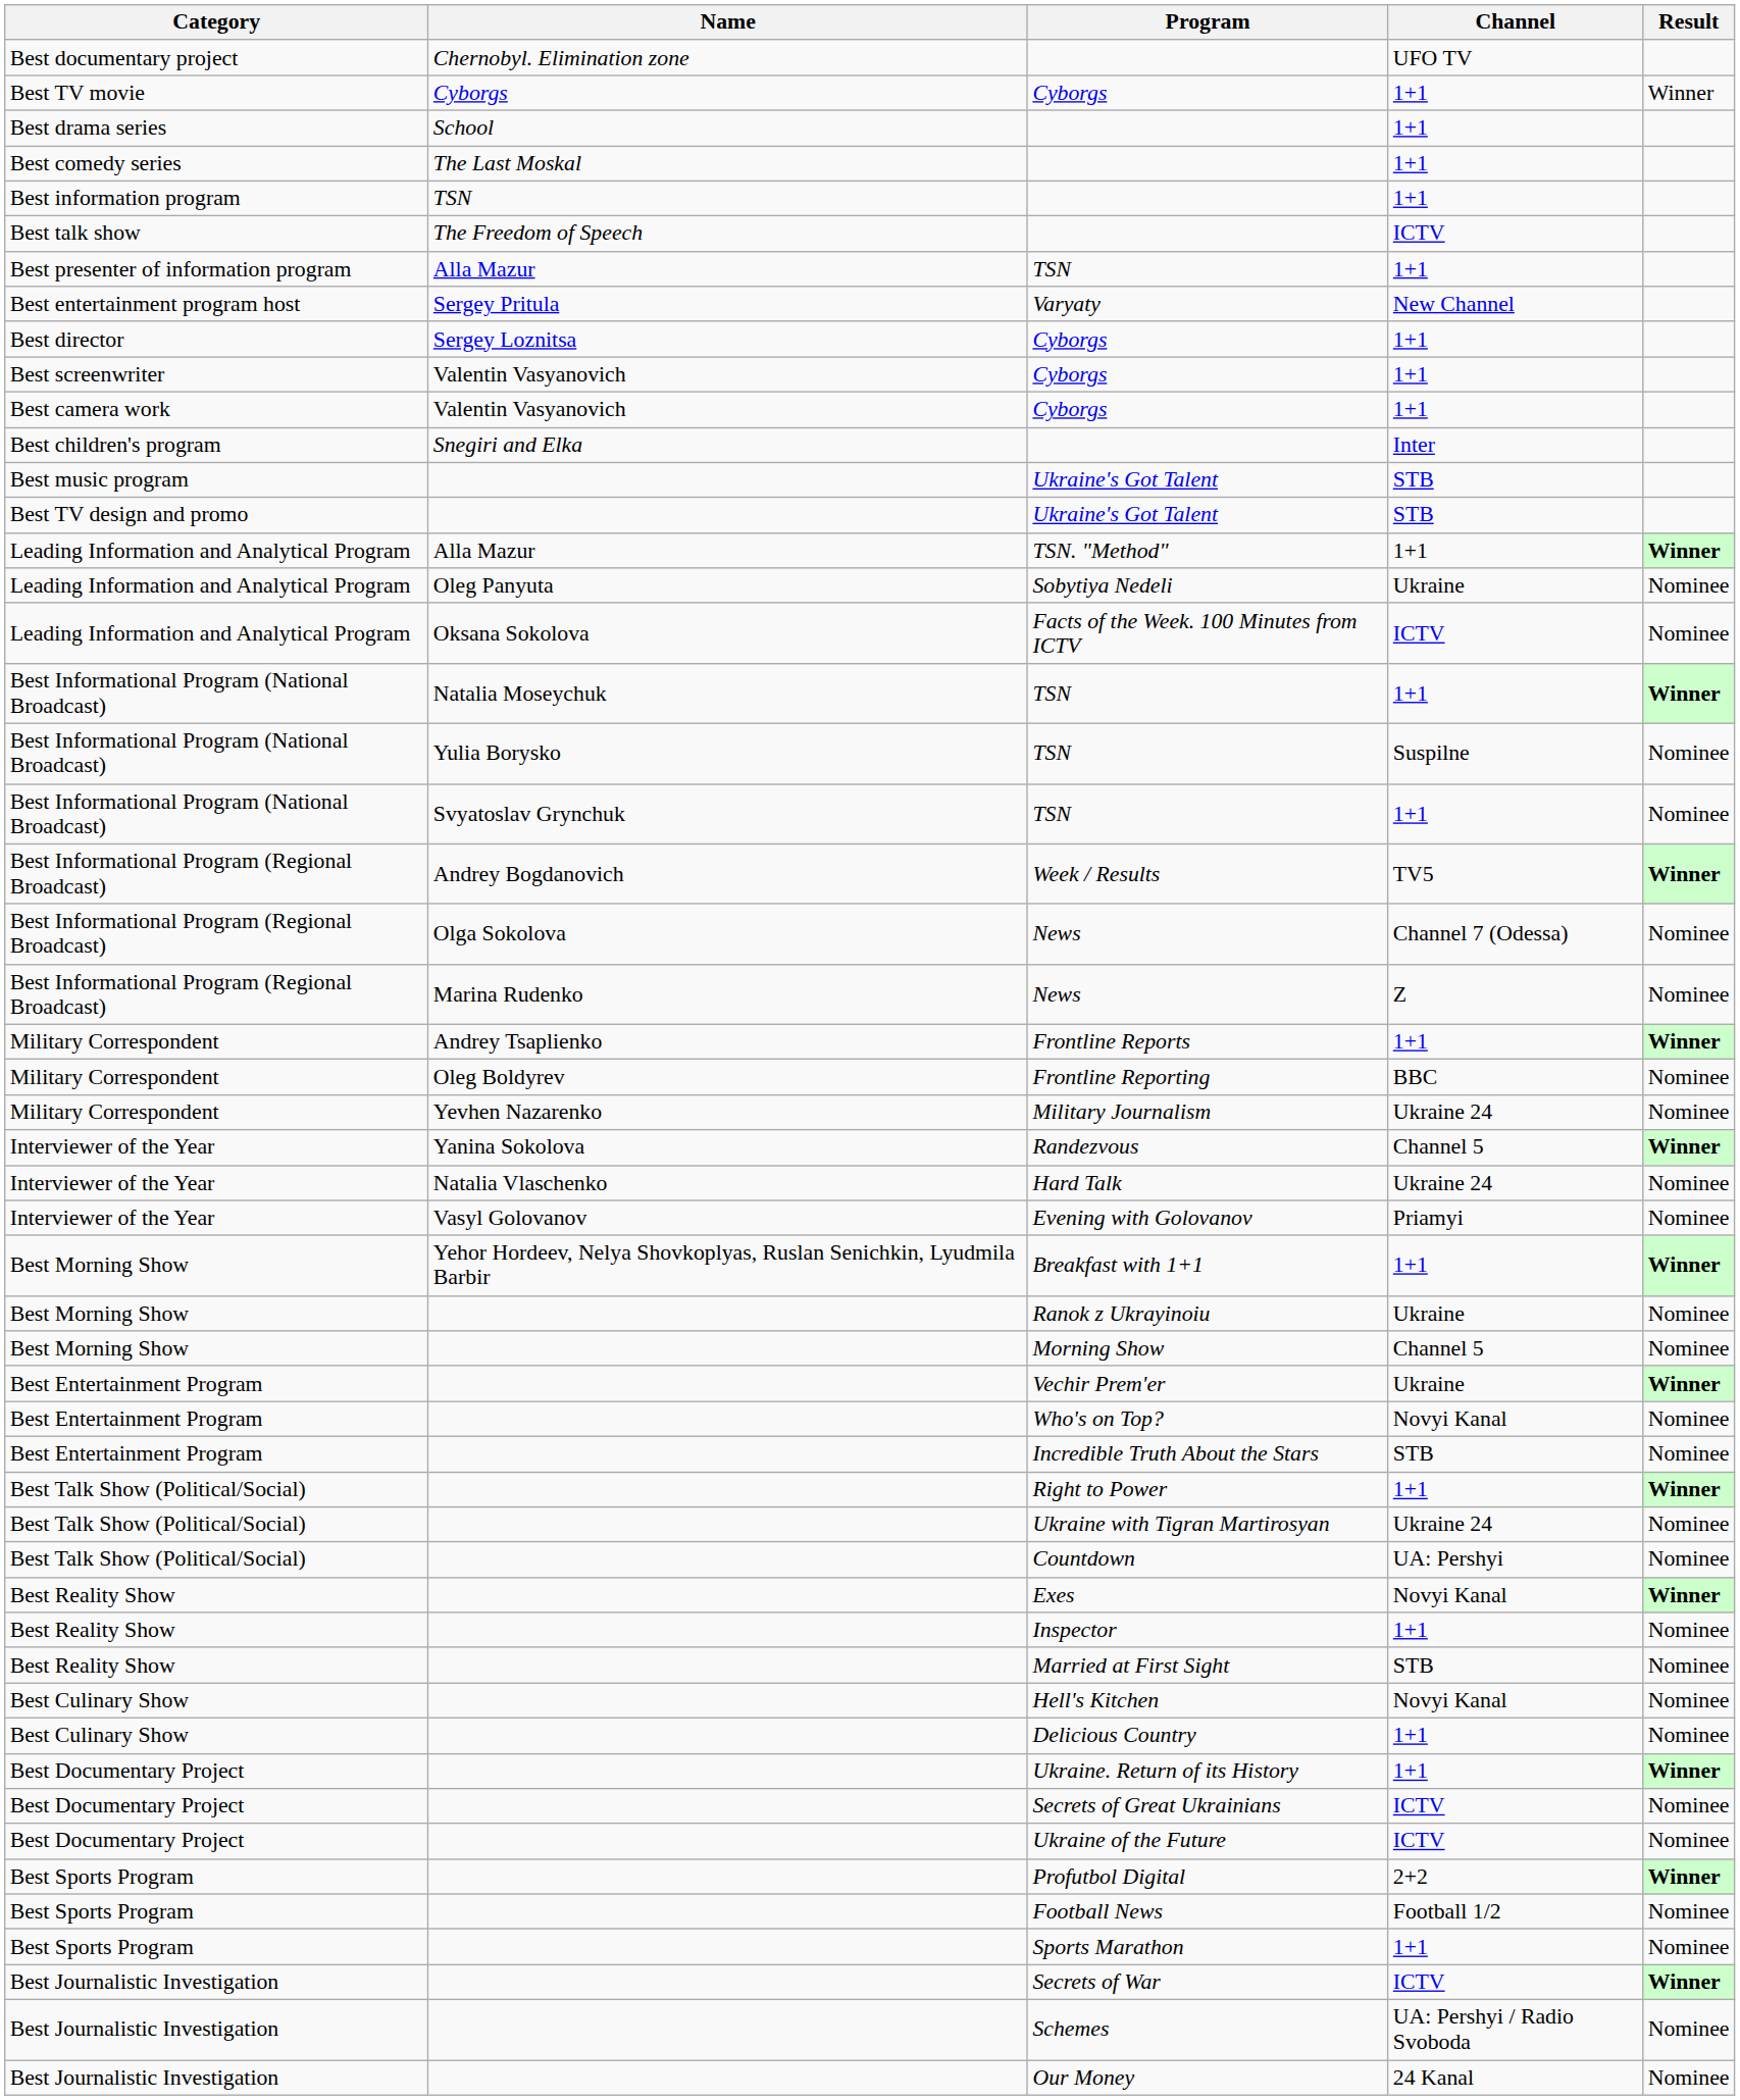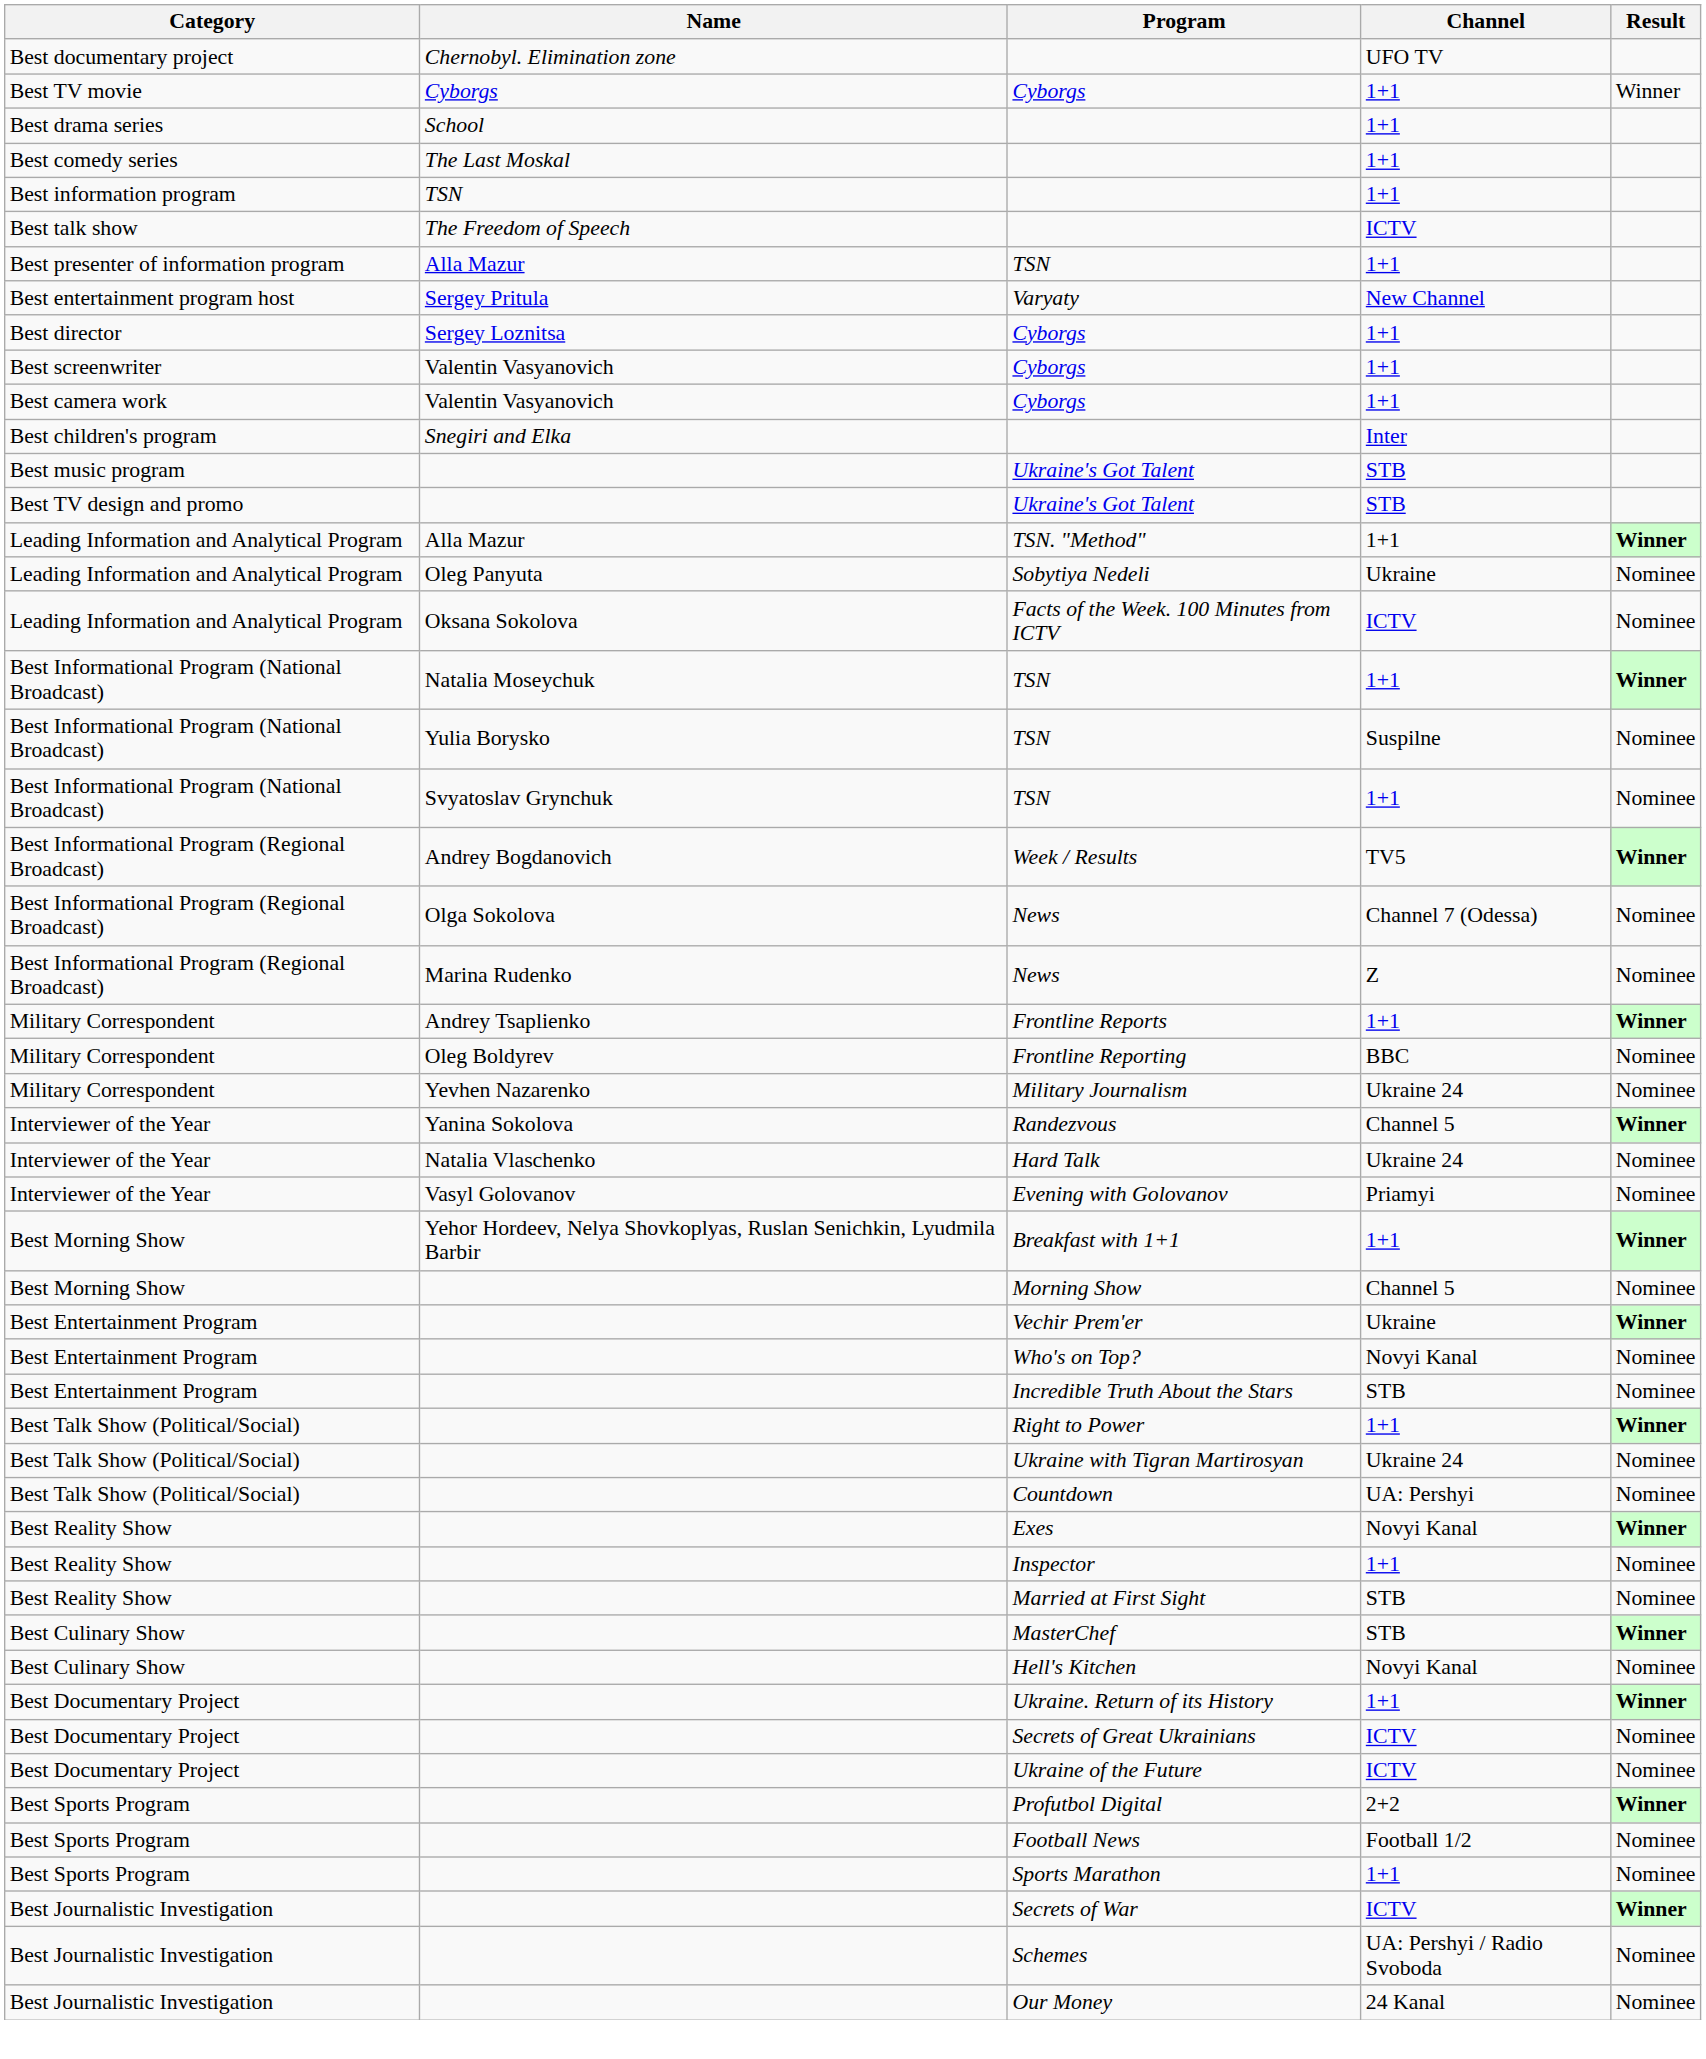- row: Best Morning Show | Ranok z Ukrayinoiu | Ukraine | Nominee
+ row: Best Culinary Show | MasterChef | STB | Winner
- row: Best Culinary Show | Delicious Country | 1+1 | Nominee
